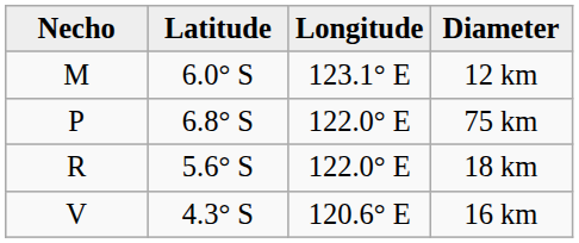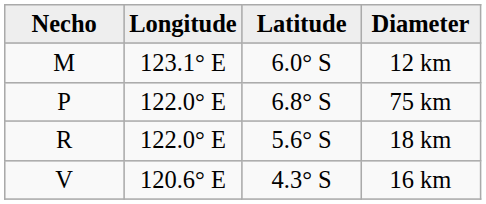columns swapped: Latitude <-> Longitude
